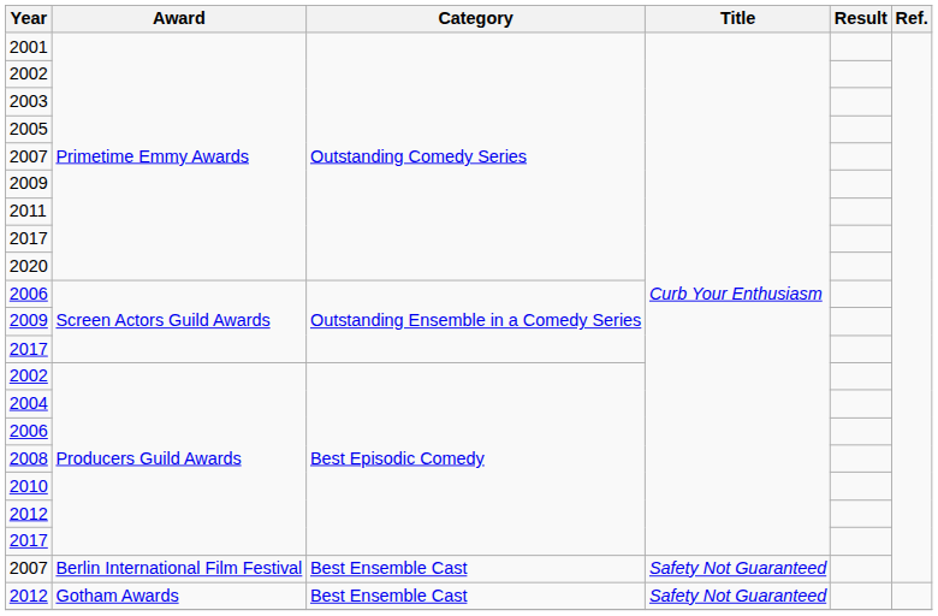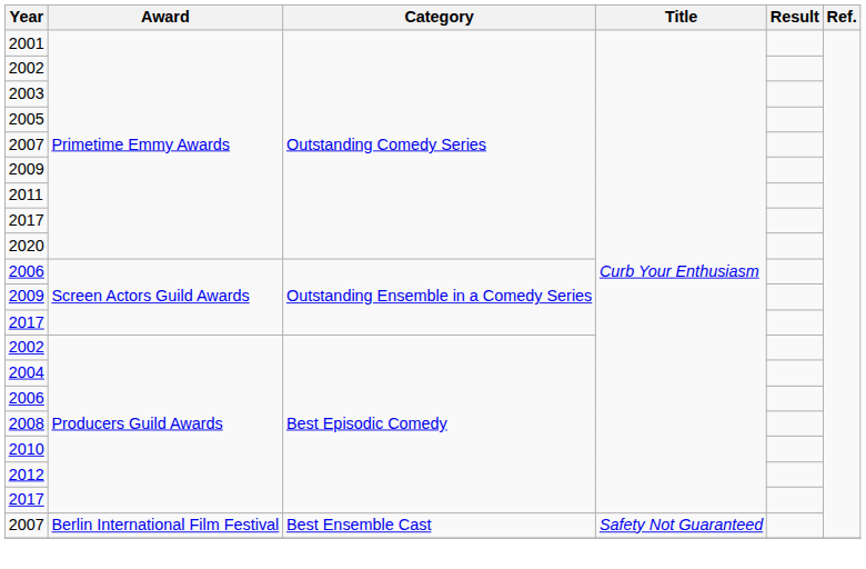- row: 2012 | Gotham Awards | Best Ensemble Cast | Safety Not Guaranteed
